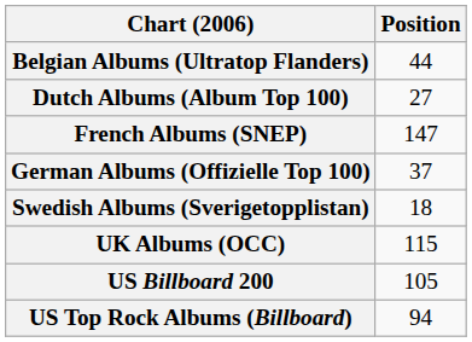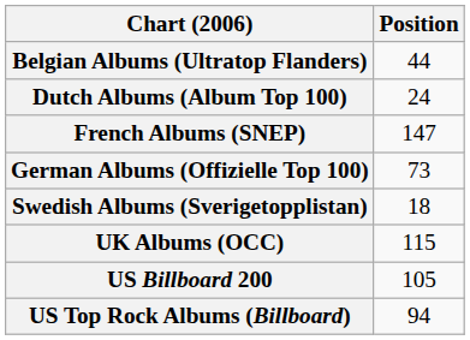Dutch Albums (Album Top 100) | Position: 27 -> 24
German Albums (Offizielle Top 100) | Position: 37 -> 73
